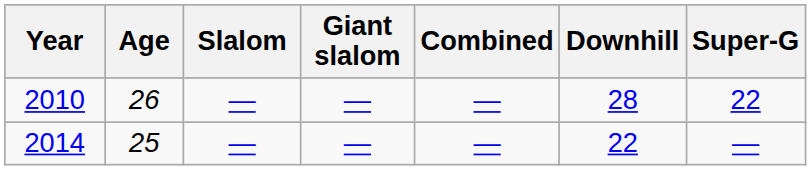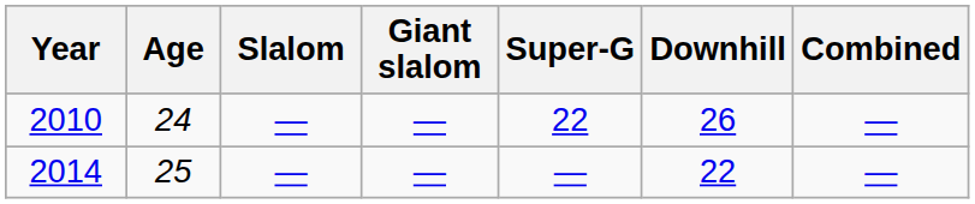columns swapped: Super-G <-> Combined
2010 | Age: 26 -> 24
2010 | Downhill: 28 -> 26
